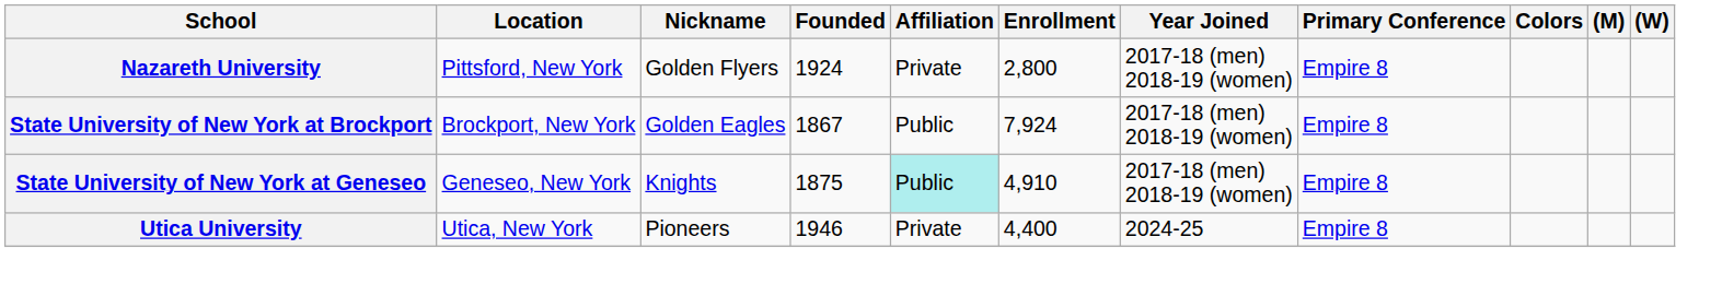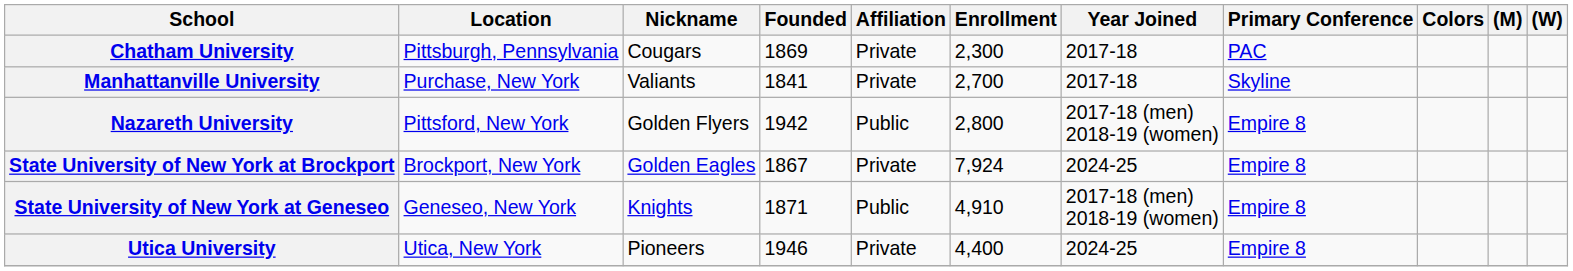+ row: Chatham University | Pittsburgh, Pennsylvania | Cougars | 1869 | Private | 2,300 | 2017-18 | PAC
+ row: Manhattanville University | Purchase, New York | Valiants | 1841 | Private | 2,700 | 2017-18 | Skyline
Nazareth University | Founded: 1924 -> 1942
Nazareth University | Affiliation: Private -> Public
State University of New York at Brockport | Affiliation: Public -> Private
State University of New York at Brockport | Year Joined: 2017-18 (men) 2018-19 (women) -> 2024-25
State University of New York at Geneseo | Founded: 1875 -> 1871
State University of New York at Geneseo | Affiliation: paleturquoise background -> no background
